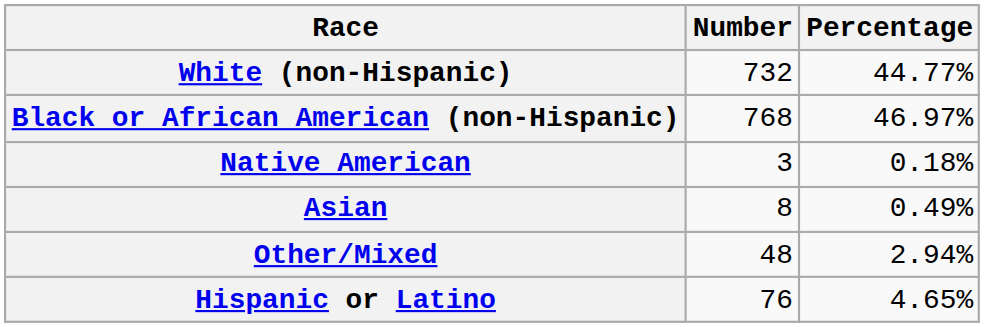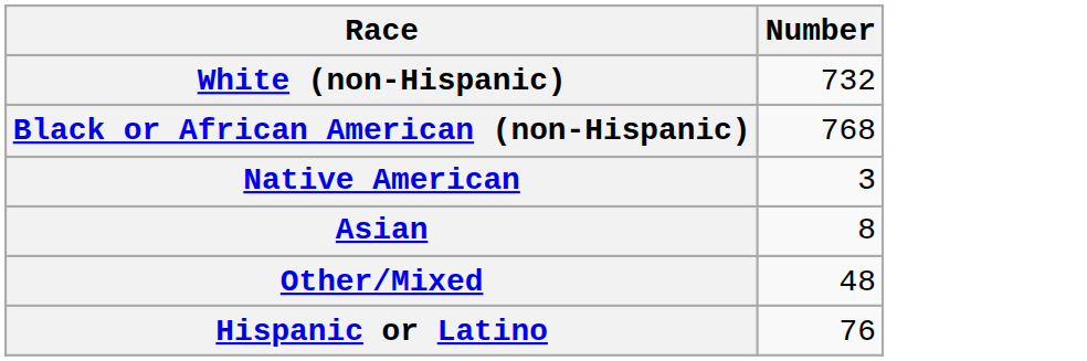- column: Percentage | 44.77% | 46.97% | 0.18% | 0.49% | 2.94% | 4.65%
